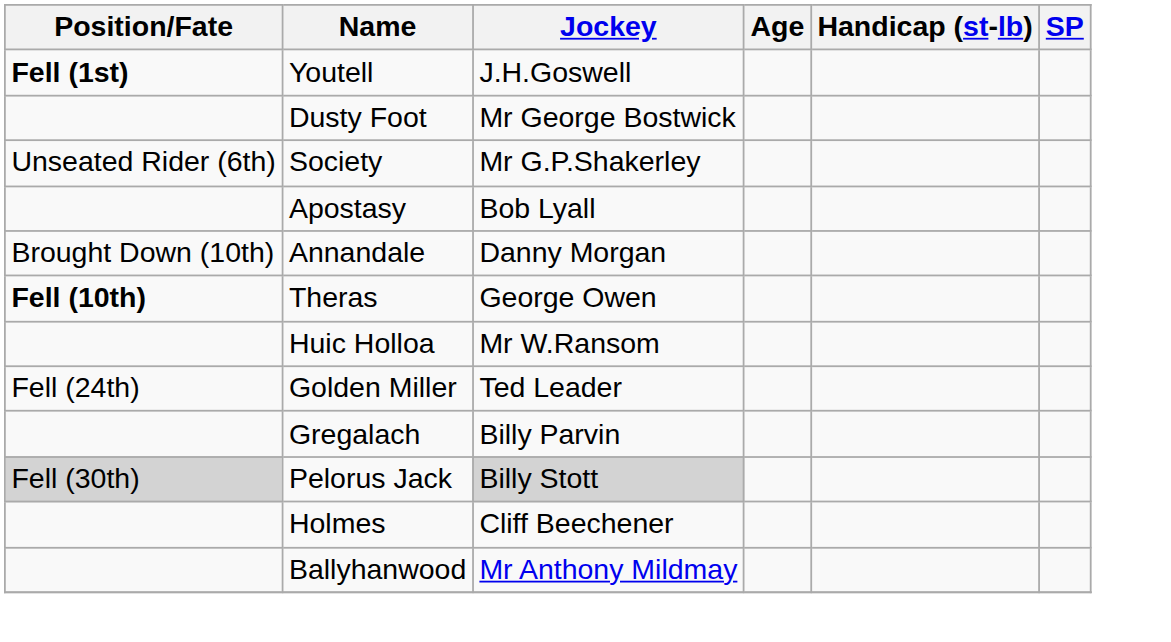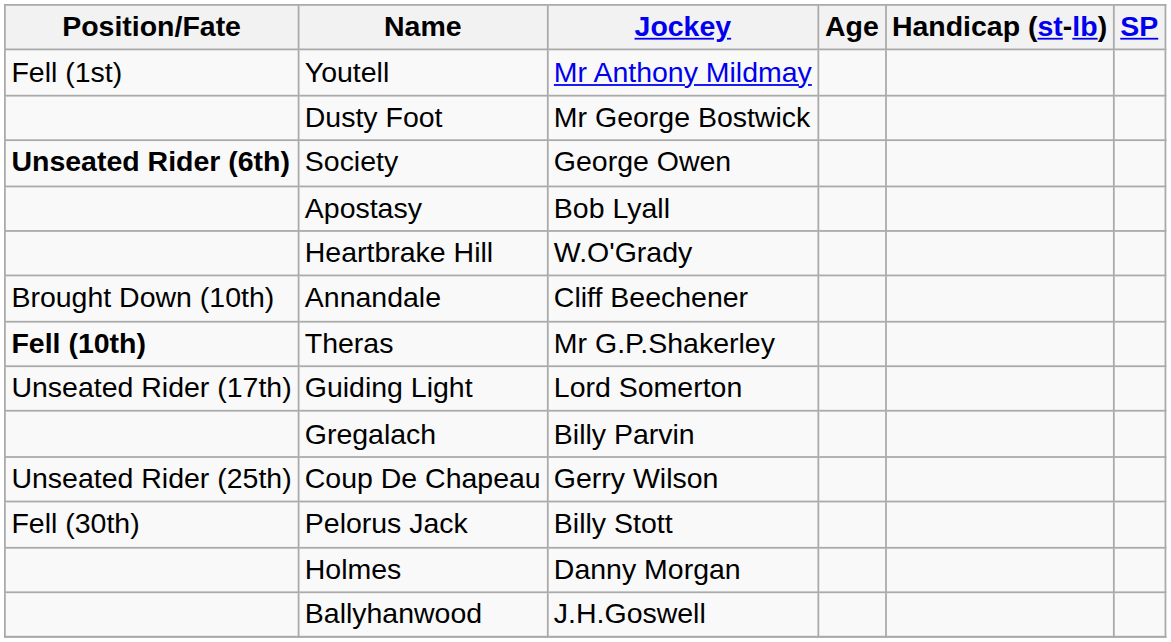Youtell | Position/Fate: bold -> normal
Youtell | Jockey: J.H.Goswell -> Mr Anthony Mildmay
Society | Position/Fate: normal -> bold
Society | Jockey: Mr G.P.Shakerley -> George Owen
+ row: Heartbrake Hill | W.O'Grady
Annandale | Jockey: Danny Morgan -> Cliff Beechener
Theras | Jockey: George Owen -> Mr G.P.Shakerley
- row: Huic Holloa | Mr W.Ransom
+ row: Unseated Rider (17th) | Guiding Light | Lord Somerton
- row: Fell (24th) | Golden Miller | Ted Leader
+ row: Unseated Rider (25th) | Coup De Chapeau | Gerry Wilson
Pelorus Jack | Position/Fate: lightgrey background -> no background
Pelorus Jack | Jockey: lightgrey background -> no background
Holmes | Jockey: Cliff Beechener -> Danny Morgan
Ballyhanwood | Jockey: Mr Anthony Mildmay -> J.H.Goswell
